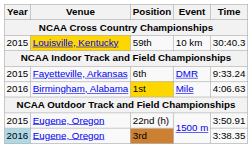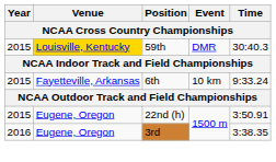59th | Event: 10 km -> DMR
6th | Event: DMR -> 10 km
- row: 2016 | Birmingham, Alabama | 1st | Mile | 4:06.63
3rd | Year: lightblue background -> no background
